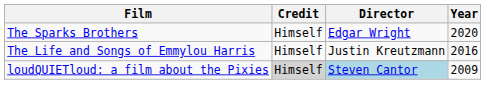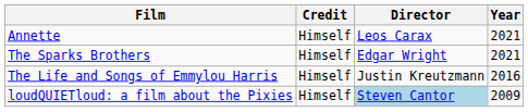+ row: Annette | Himself | Leos Carax | 2021
The Sparks Brothers | Year: 2020 -> 2021
loudQUIETloud: a film about the Pixies | Credit: lightgrey background -> no background
